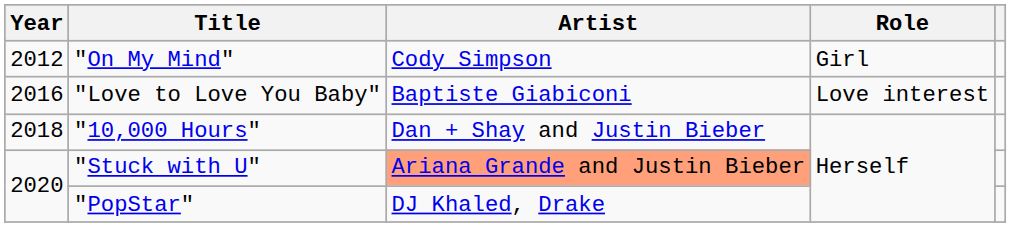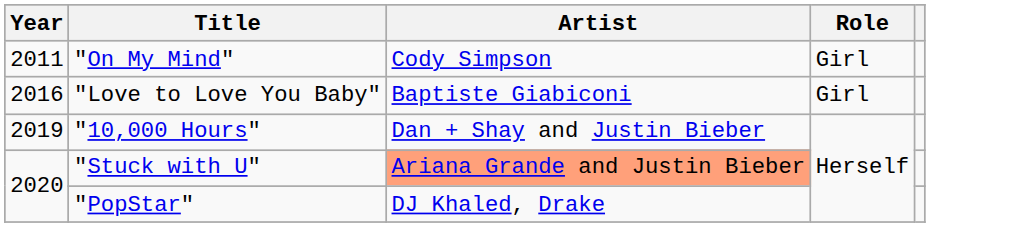"On My Mind" | Year: 2012 -> 2011
"Love to Love You Baby" | Role: Love interest -> Girl
"10,000 Hours" | Year: 2018 -> 2019
